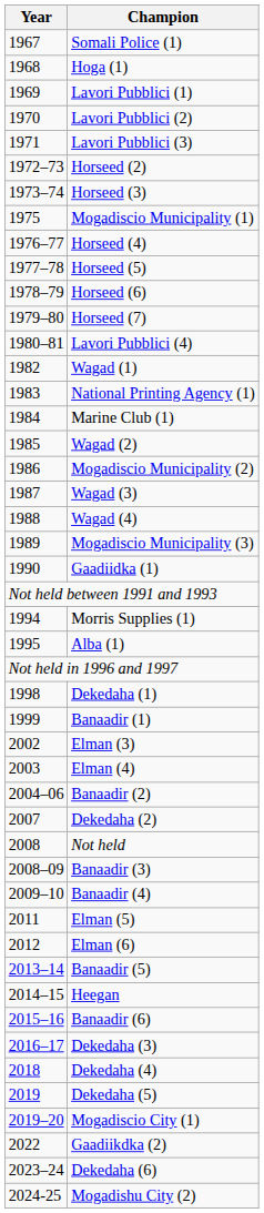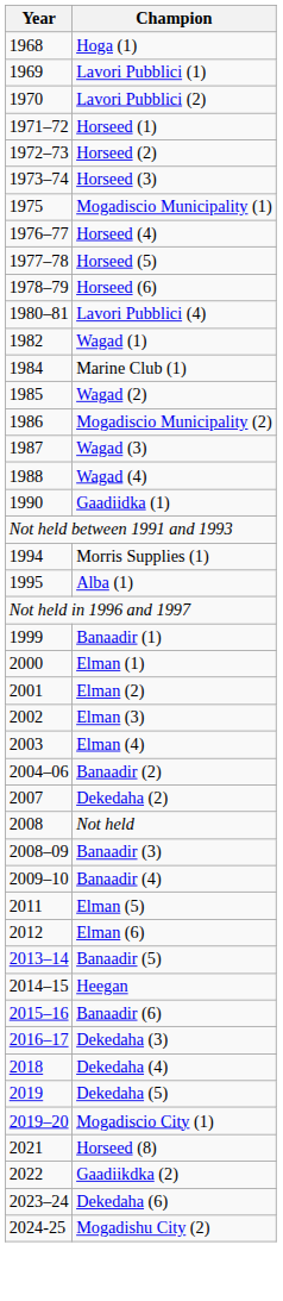- row: 1967 | Somali Police (1)
- row: 1971 | Lavori Pubblici (3)
+ row: 1971–72 | Horseed (1)
- row: 1979–80 | Horseed (7)
- row: 1983 | National Printing Agency (1)
- row: 1989 | Mogadiscio Municipality (3)
- row: 1998 | Dekedaha (1)
+ row: 2000 | Elman (1)
+ row: 2001 | Elman (2)
+ row: 2021 | Horseed (8)
